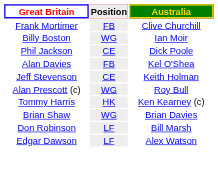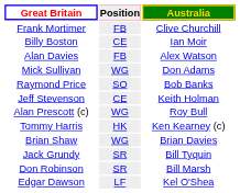Billy Boston | Position: WG -> CE
- row: Phil Jackson | CE | Dick Poole
Alan Davies | Australia: Kel O'Shea -> Alex Watson
+ row: Mick Sullivan | WG | Don Adams
+ row: Raymond Price | SO | Bob Banks
+ row: Jack Grundy | SR | Bill Tyquin
Don Robinson | Position: LF -> SR
Edgar Dawson | Australia: Alex Watson -> Kel O'Shea
